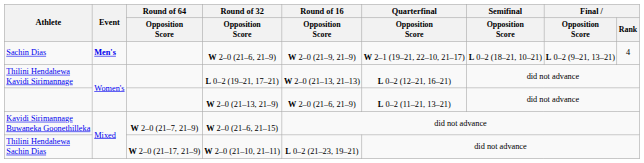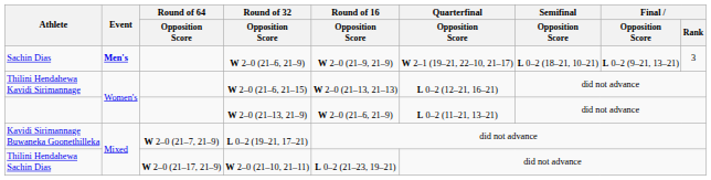Sachin Dias | Final / Rank: 4 -> 3
Thilini Hendahewa Kavidi Sirimannage | Round of 32 / Opposition Score: L 0–2 (19–21, 17–21) -> W 2–0 (21–6, 21–15)
Kavidi Sirimannage Buwaneka Goonethilleka | Round of 32 / Opposition Score: W 2–0 (21–6, 21–15) -> L 0–2 (19–21, 17–21)
